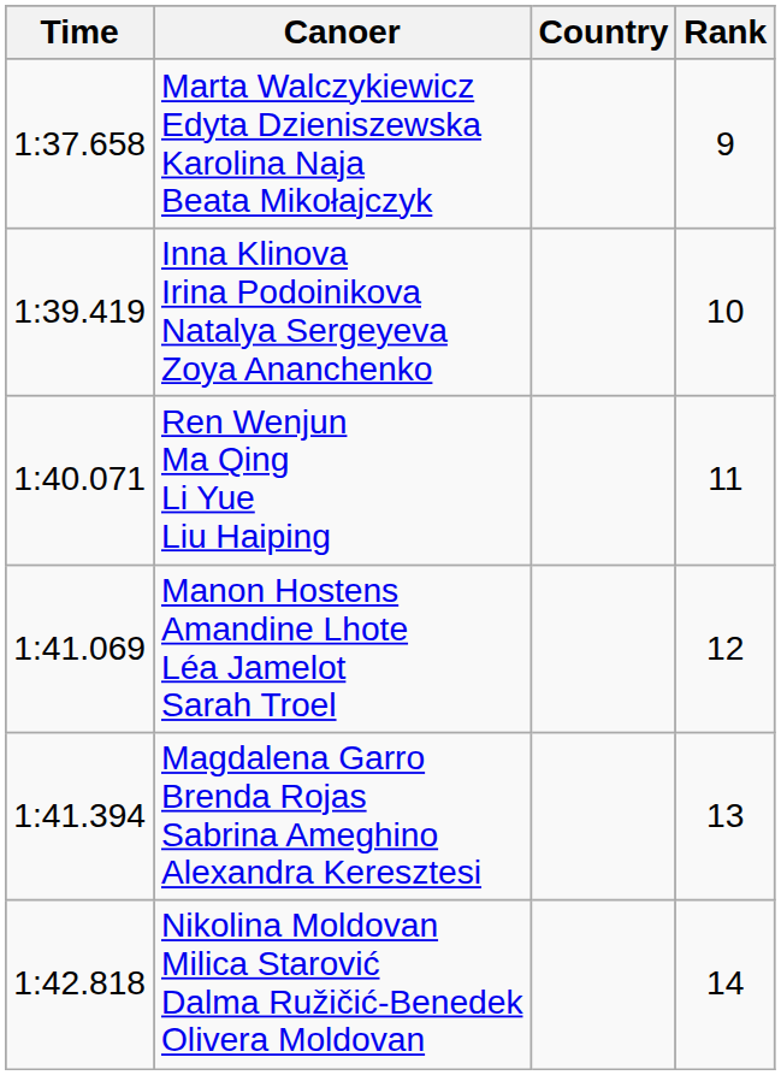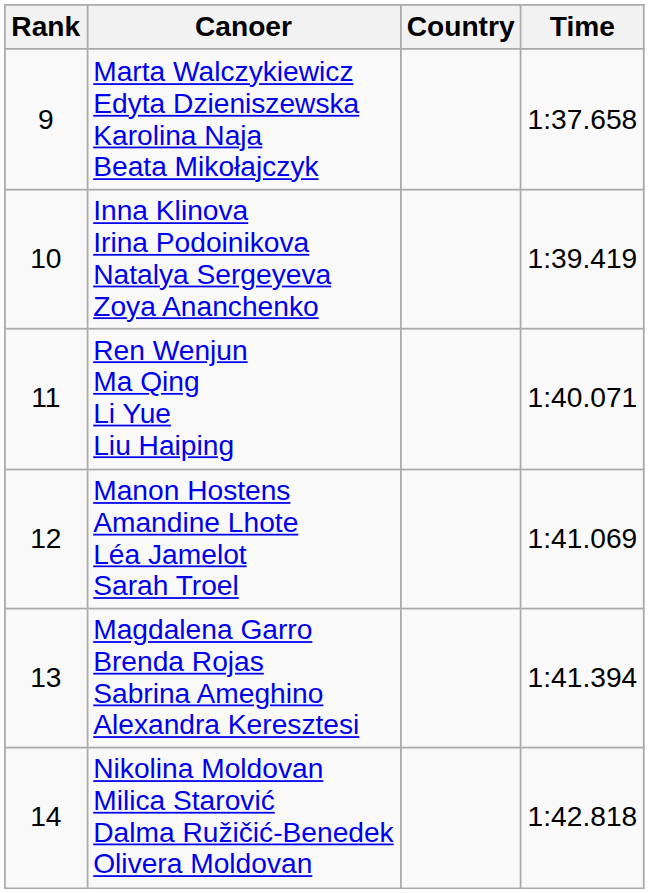columns swapped: Rank <-> Time
